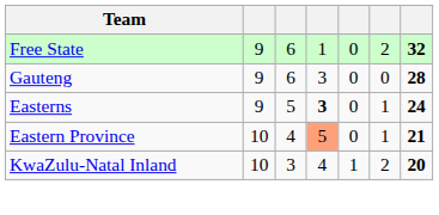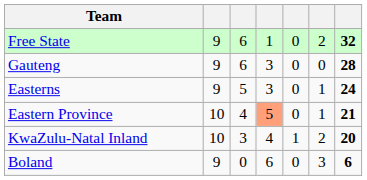Easterns | column 4: bold -> normal
+ row: Boland | 9 | 0 | 6 | 0 | 3 | 6
